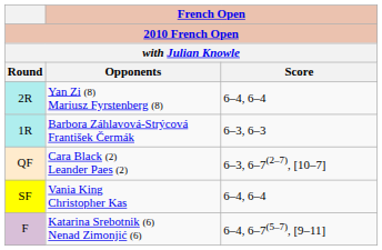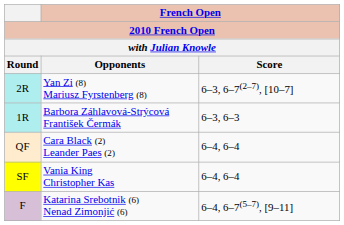Yan Zi (8) Mariusz Fyrstenberg (8) | French Open / 2010 French Open / with Julian Knowle / Score: 6–4, 6–4 -> 6–3, 6–7(2–7), [10–7]
Cara Black (2) Leander Paes (2) | French Open / 2010 French Open / with Julian Knowle / Score: 6–3, 6–7(2–7), [10–7] -> 6–4, 6–4
